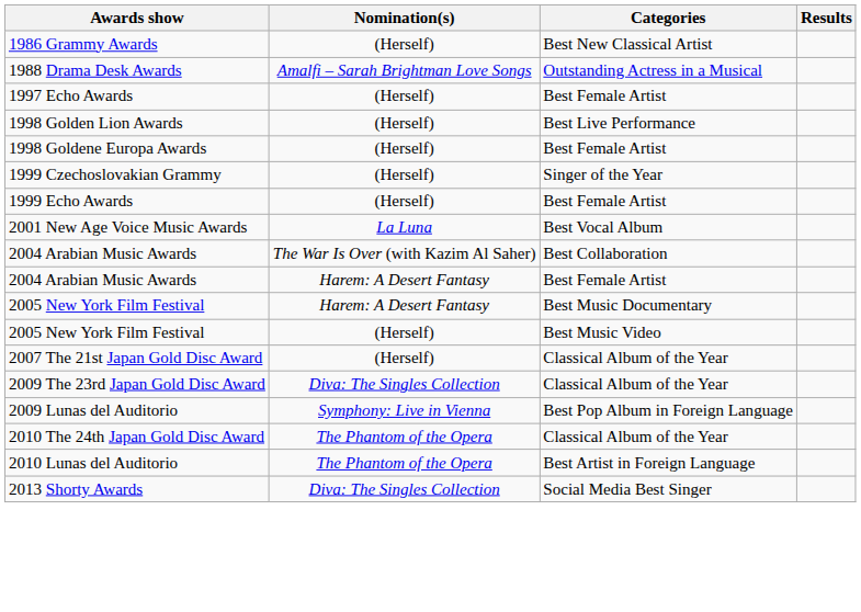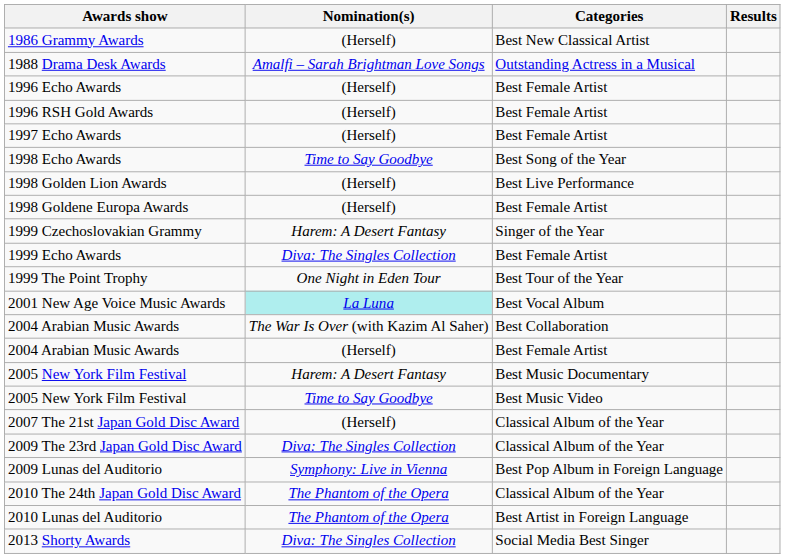+ row: 1996 Echo Awards | (Herself) | Best Female Artist
+ row: 1996 RSH Gold Awards | (Herself) | Best Female Artist
+ row: 1998 Echo Awards | Time to Say Goodbye | Best Song of the Year
1999 Czechoslovakian Grammy | Nomination(s): (Herself) -> Harem: A Desert Fantasy
1999 Echo Awards | Nomination(s): (Herself) -> Diva: The Singles Collection
+ row: 1999 The Point Trophy | One Night in Eden Tour | Best Tour of the Year
2001 New Age Voice Music Awards | Nomination(s): no background -> paleturquoise background
2004 Arabian Music Awards / Best Female Artist | Nomination(s): Harem: A Desert Fantasy -> (Herself)
2005 New York Film Festival / Best Music Video | Nomination(s): (Herself) -> Time to Say Goodbye
